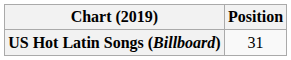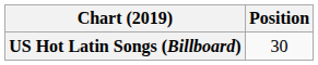US Hot Latin Songs (Billboard) | Position: 31 -> 30
